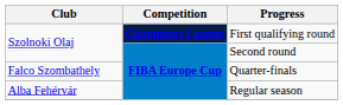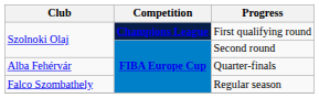Quarter-finals | Club: Falco Szombathely -> Alba Fehérvár
Regular season | Club: Alba Fehérvár -> Falco Szombathely
